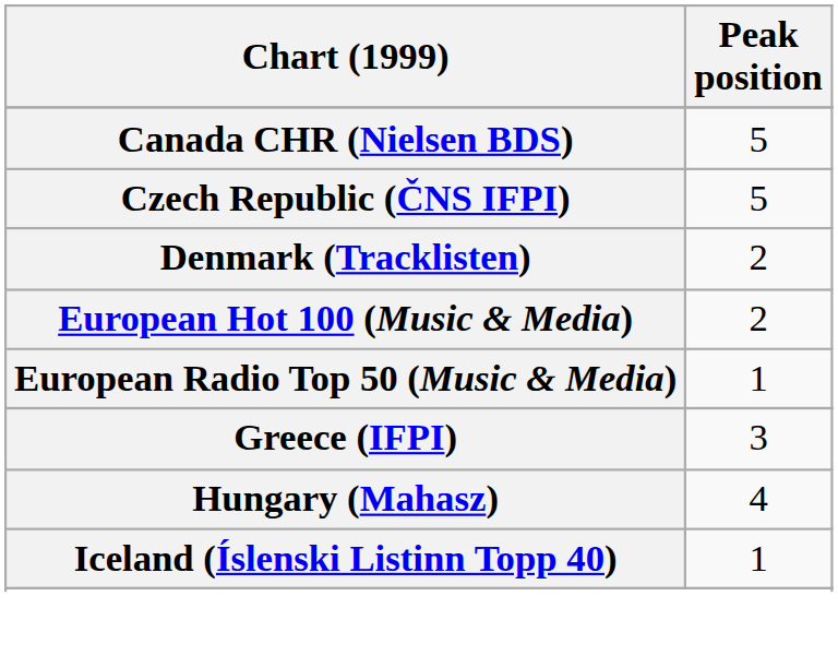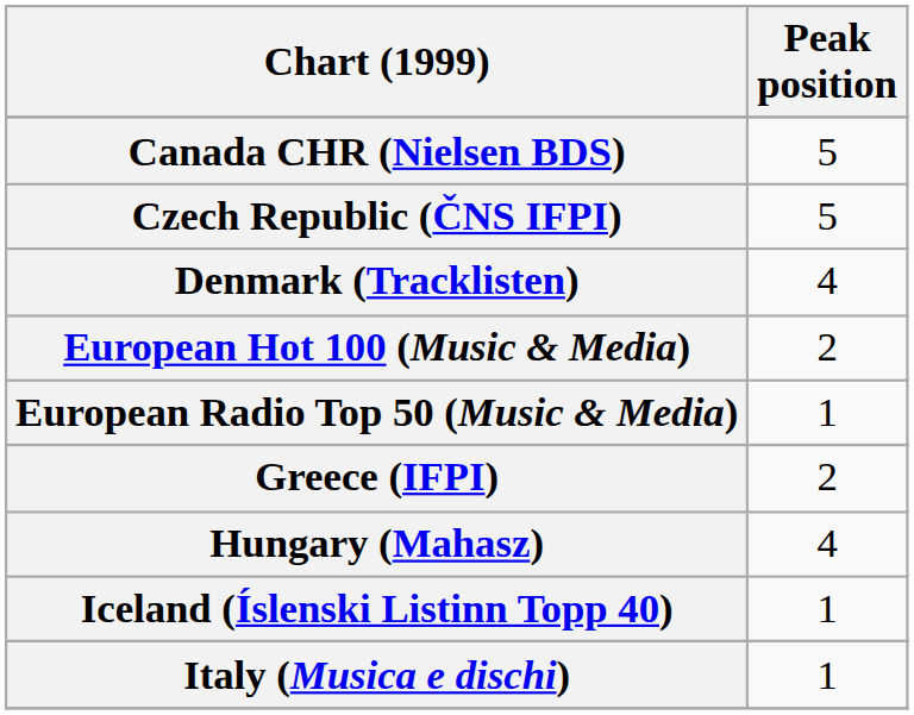Denmark (Tracklisten) | Peak position: 2 -> 4
Greece (IFPI) | Peak position: 3 -> 2
+ row: Italy (Musica e dischi) | 1
